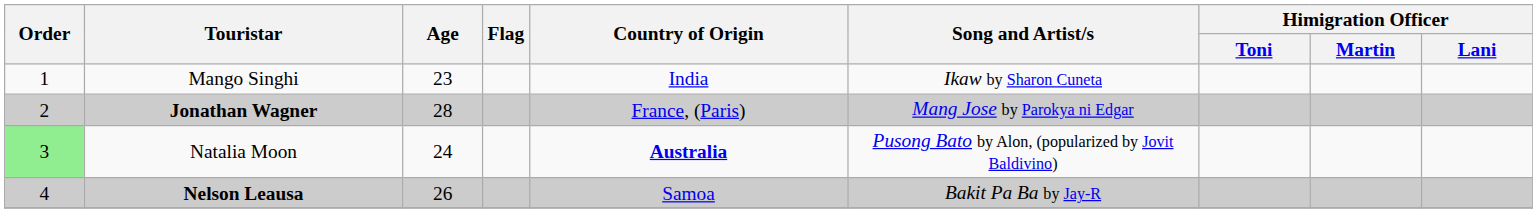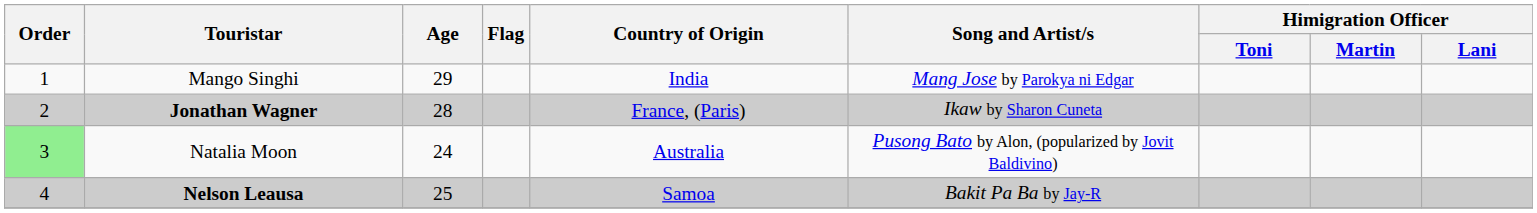Mango Singhi | Age: 23 -> 29
Mango Singhi | Song and Artist/s: Ikaw by Sharon Cuneta -> Mang Jose by Parokya ni Edgar
Jonathan Wagner | Song and Artist/s: Mang Jose by Parokya ni Edgar -> Ikaw by Sharon Cuneta
Natalia Moon | Country of Origin: bold -> normal
Nelson Leausa | Age: 26 -> 25
